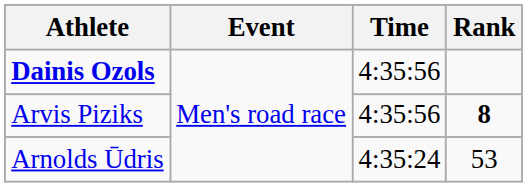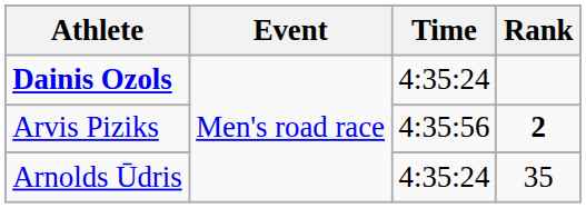Dainis Ozols | Time: 4:35:56 -> 4:35:24
Arvis Piziks | Rank: 8 -> 2
Arnolds Ūdris | Rank: 53 -> 35
